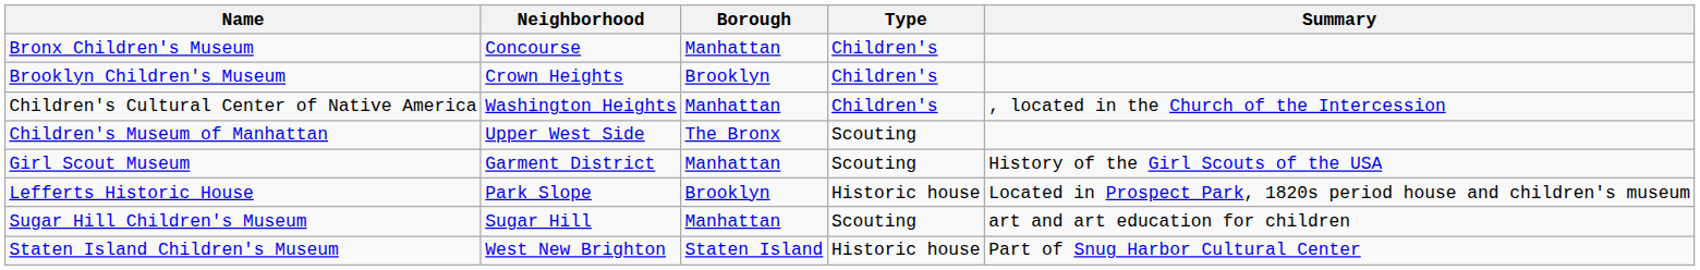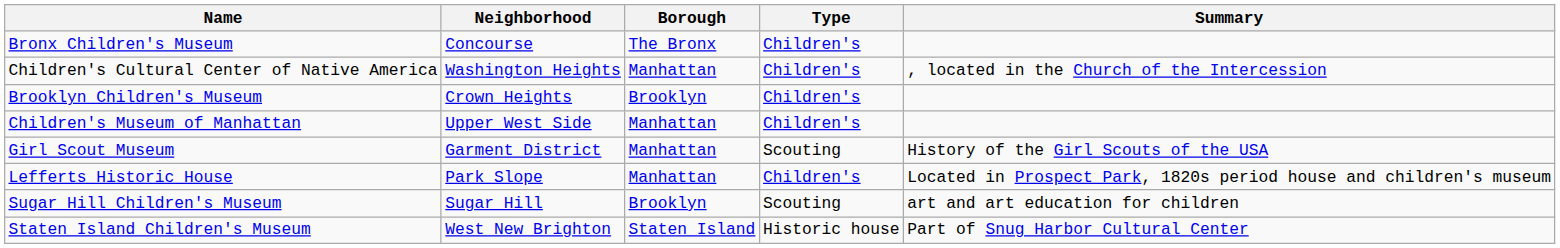Bronx Children's Museum | Borough: Manhattan -> The Bronx
rows swapped: Brooklyn Children's Museum <-> Children's Cultural Center of Native America
Children's Museum of Manhattan | Borough: The Bronx -> Manhattan
Children's Museum of Manhattan | Type: Scouting -> Children's
Lefferts Historic House | Borough: Brooklyn -> Manhattan
Lefferts Historic House | Type: Historic house -> Children's
Sugar Hill Children's Museum | Borough: Manhattan -> Brooklyn
